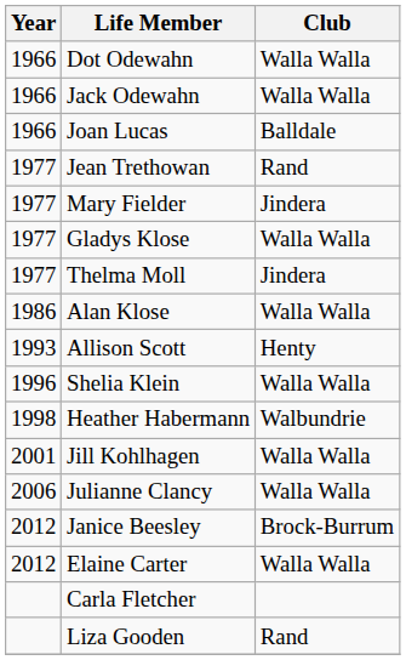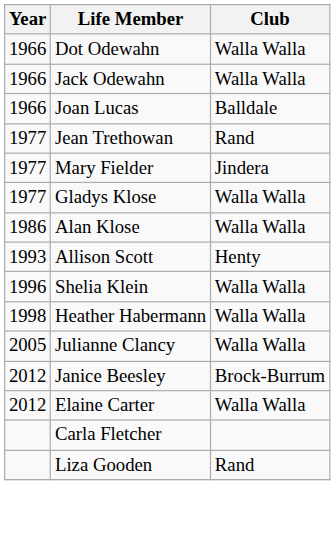- row: 1977 | Thelma Moll | Jindera
Heather Habermann | Club: Walbundrie -> Walla Walla
- row: 2001 | Jill Kohlhagen | Walla Walla
Julianne Clancy | Year: 2006 -> 2005
